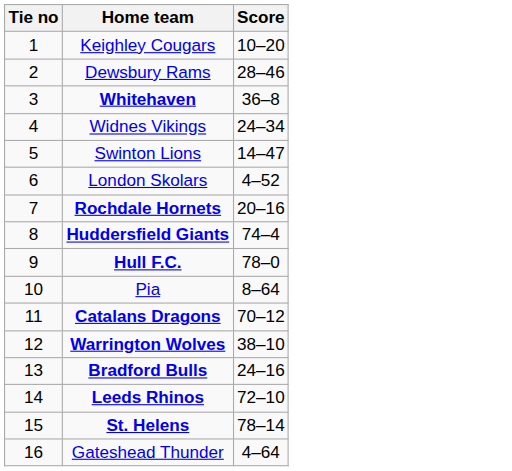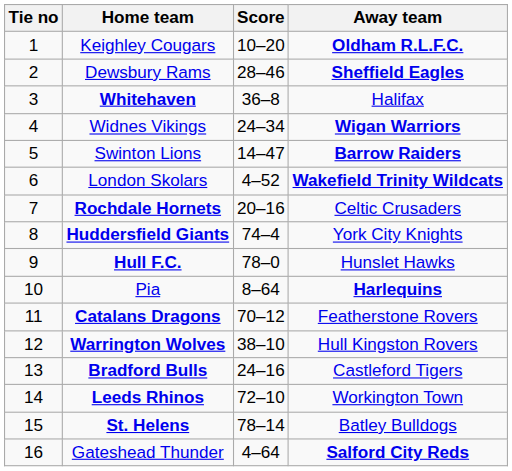+ column: Away team | Oldham R.L.F.C. | Sheffield Eagles | Halifax | Wigan Warriors | Barrow Raiders | Wakefield Trinity Wildcats | Celtic Crusaders | York City Knights | Hunslet Hawks | Harlequins | Featherstone Rovers | Hull Kingston Rovers | Castleford Tigers | Workington Town | Batley Bulldogs | Salford City Reds
